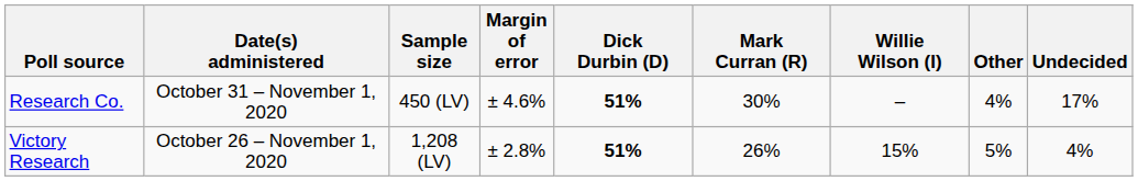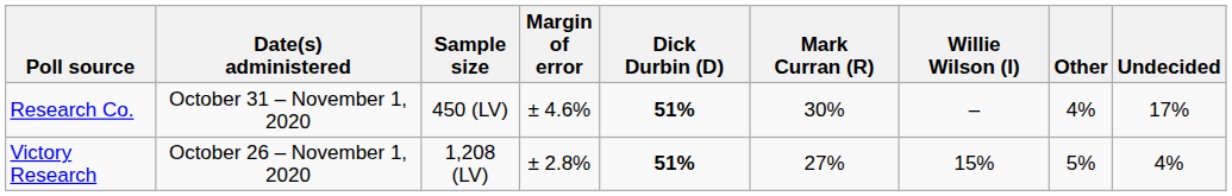Victory Research | Mark Curran (R): 26% -> 27%
